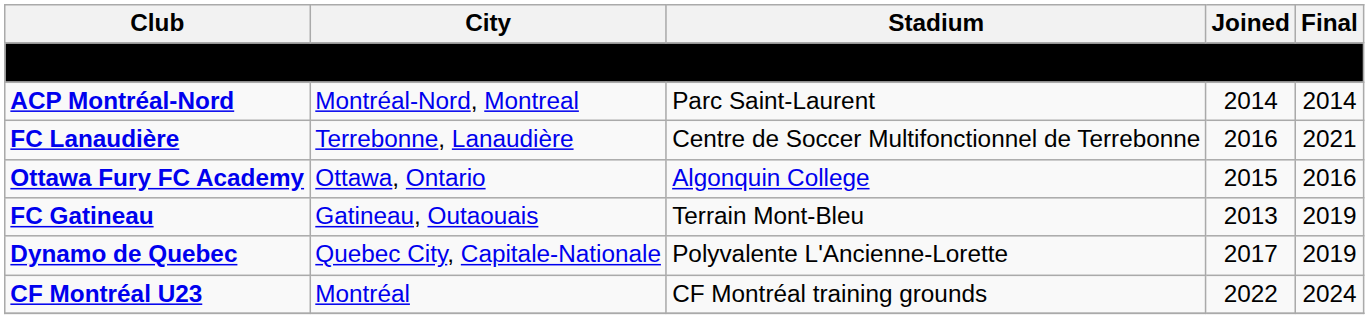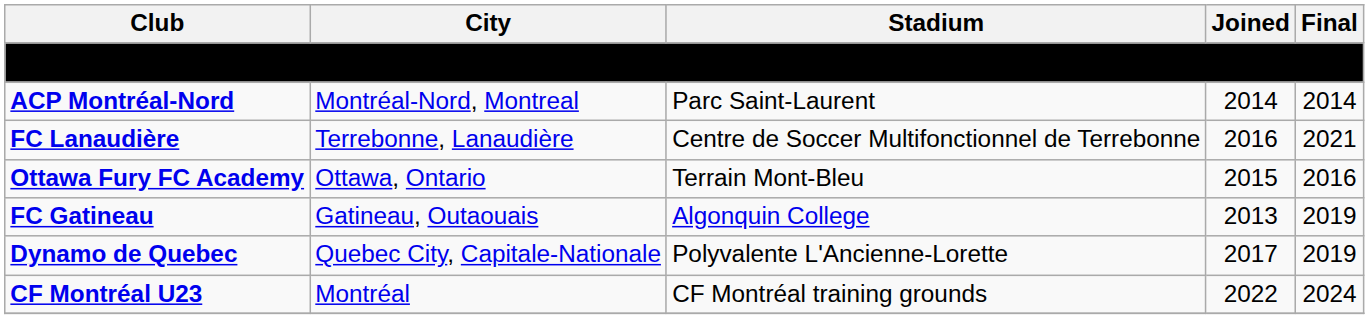Ottawa Fury FC Academy | Stadium: Algonquin College -> Terrain Mont-Bleu
FC Gatineau | Stadium: Terrain Mont-Bleu -> Algonquin College
